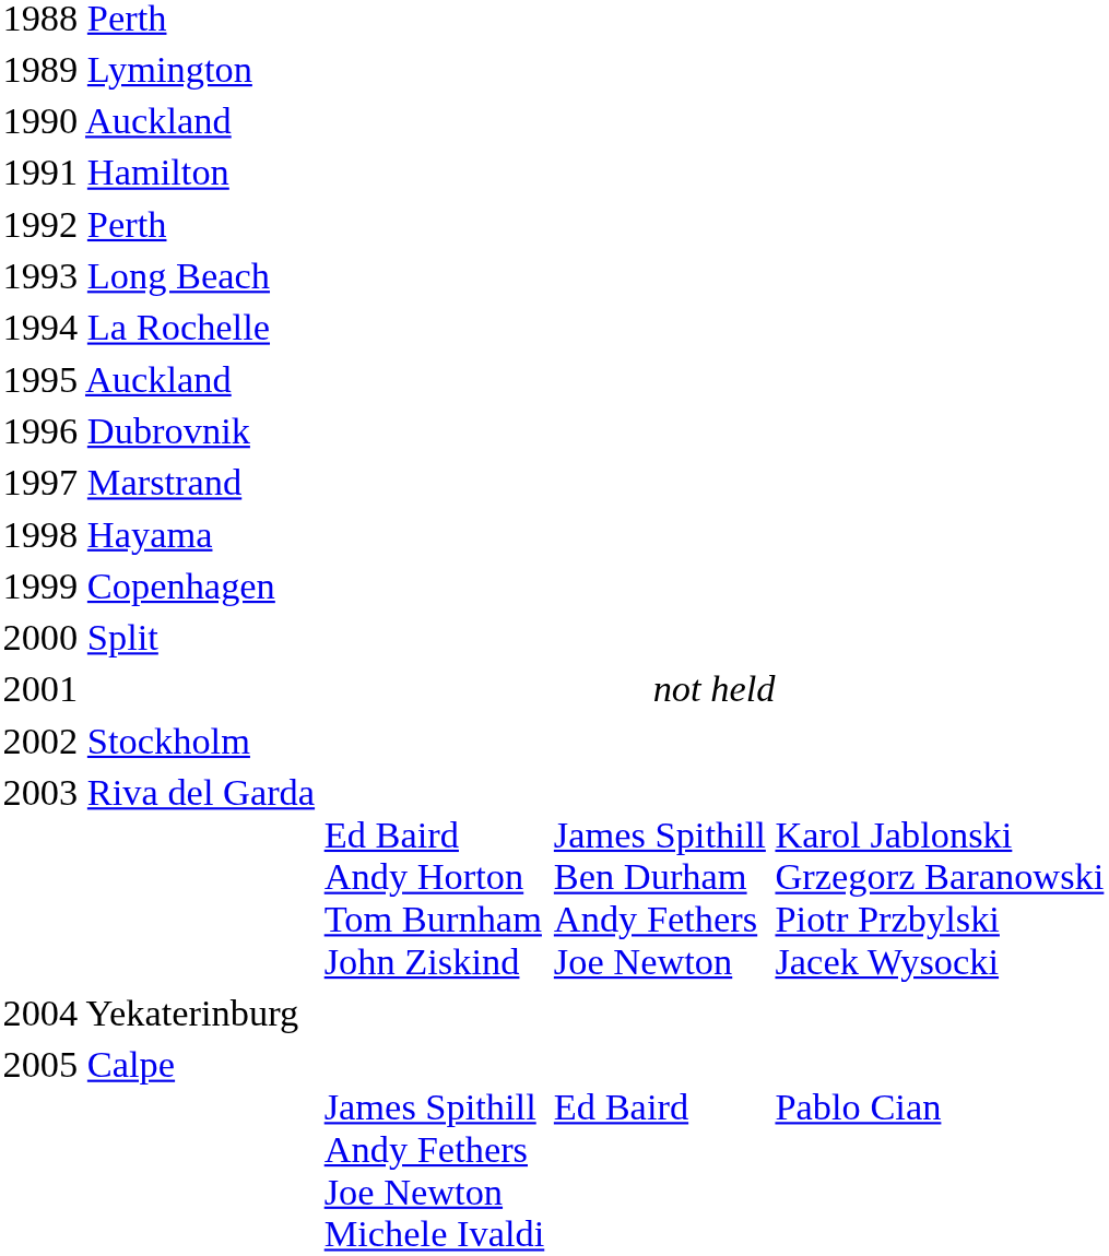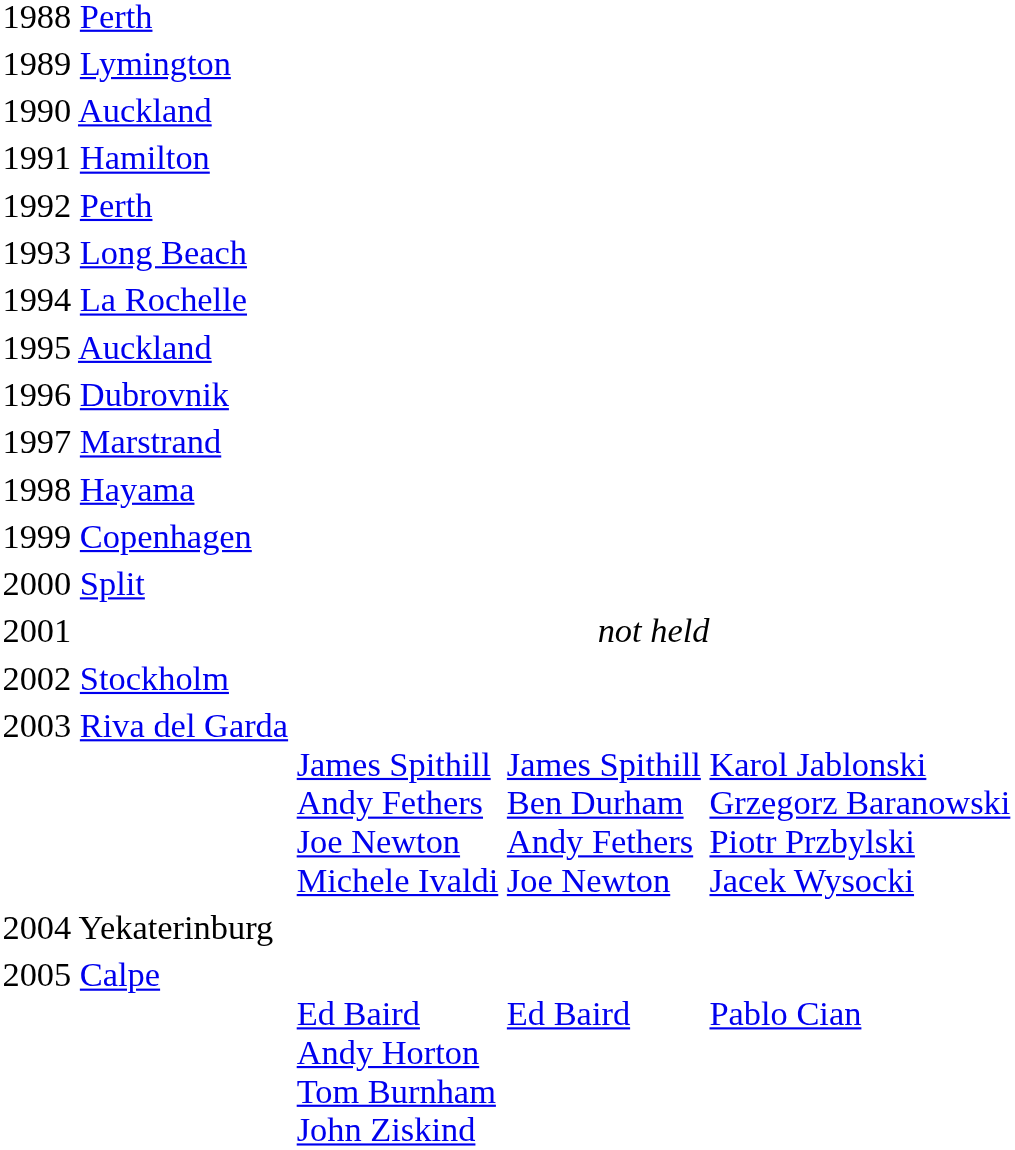2003 Riva del Garda | column 2: Ed Baird Andy Horton Tom Burnham John Ziskind -> James Spithill Andy Fethers Joe Newton Michele Ivaldi
2005 Calpe | column 2: James Spithill Andy Fethers Joe Newton Michele Ivaldi -> Ed Baird Andy Horton Tom Burnham John Ziskind
